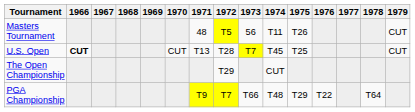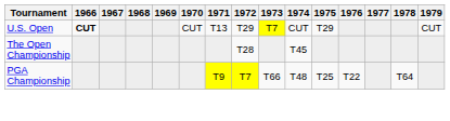- row: Masters Tournament | 48 | T5 | 56 | T11 | T26 | CUT
U.S. Open | 1972: T28 -> T29
U.S. Open | 1974: T45 -> CUT
U.S. Open | 1975: T25 -> T29
The Open Championship | 1972: T29 -> T28
The Open Championship | 1974: CUT -> T45
PGA Championship | 1975: T29 -> T25
